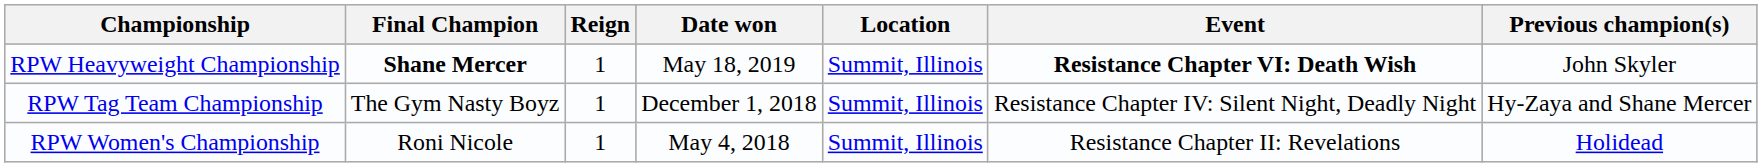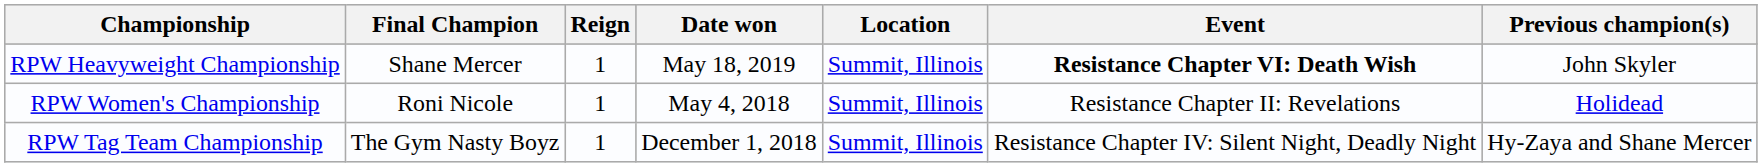RPW Heavyweight Championship | Final Champion: bold -> normal
rows swapped: RPW Tag Team Championship <-> RPW Women's Championship
